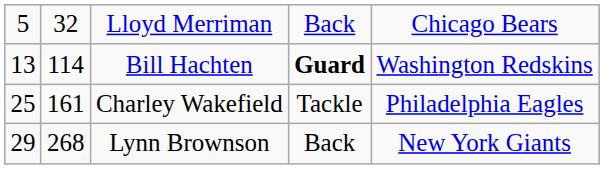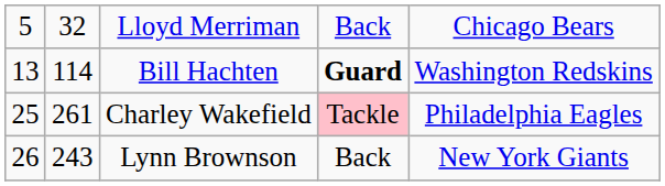Charley Wakefield | column 2: 161 -> 261
Charley Wakefield | column 4: no background -> pink background
Lynn Brownson | column 1: 29 -> 26
Lynn Brownson | column 2: 268 -> 243
